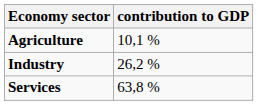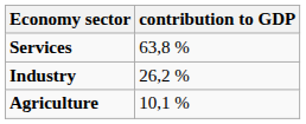rows swapped: Agriculture <-> Services
